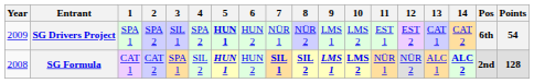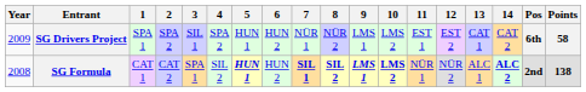SG Drivers Project | 5: bold -> normal
SG Drivers Project | Points: 54 -> 58
SG Formula | Points: 128 -> 138
